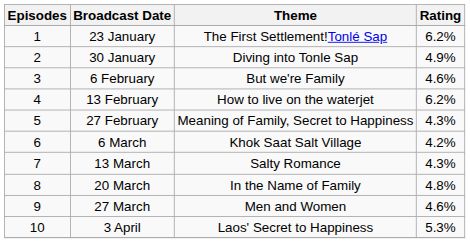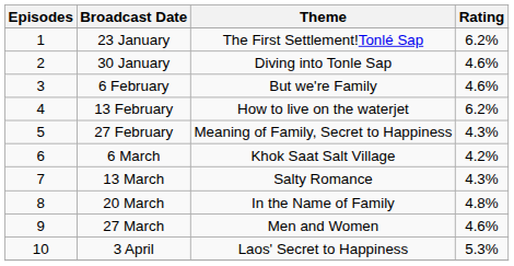30 January | Rating: 4.9% -> 4.6%
